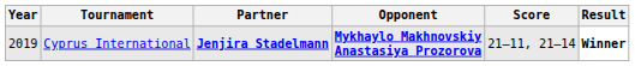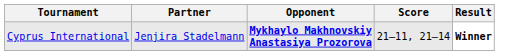- column: Year | 2019
Cyprus International | Partner: bold -> normal
